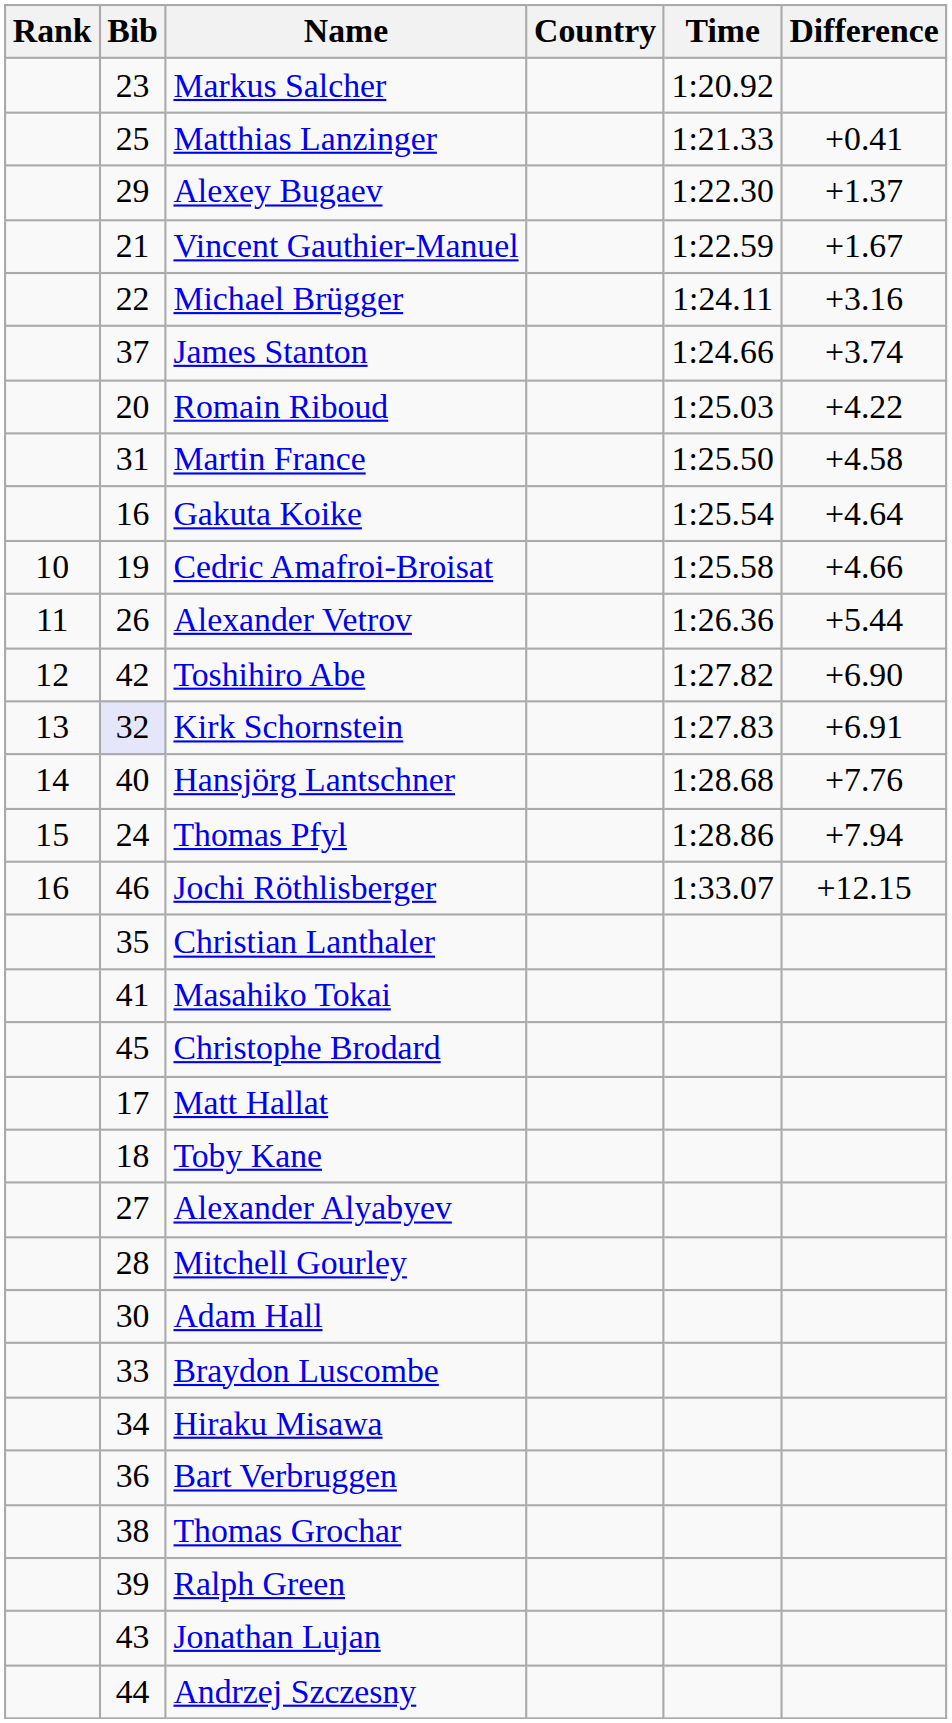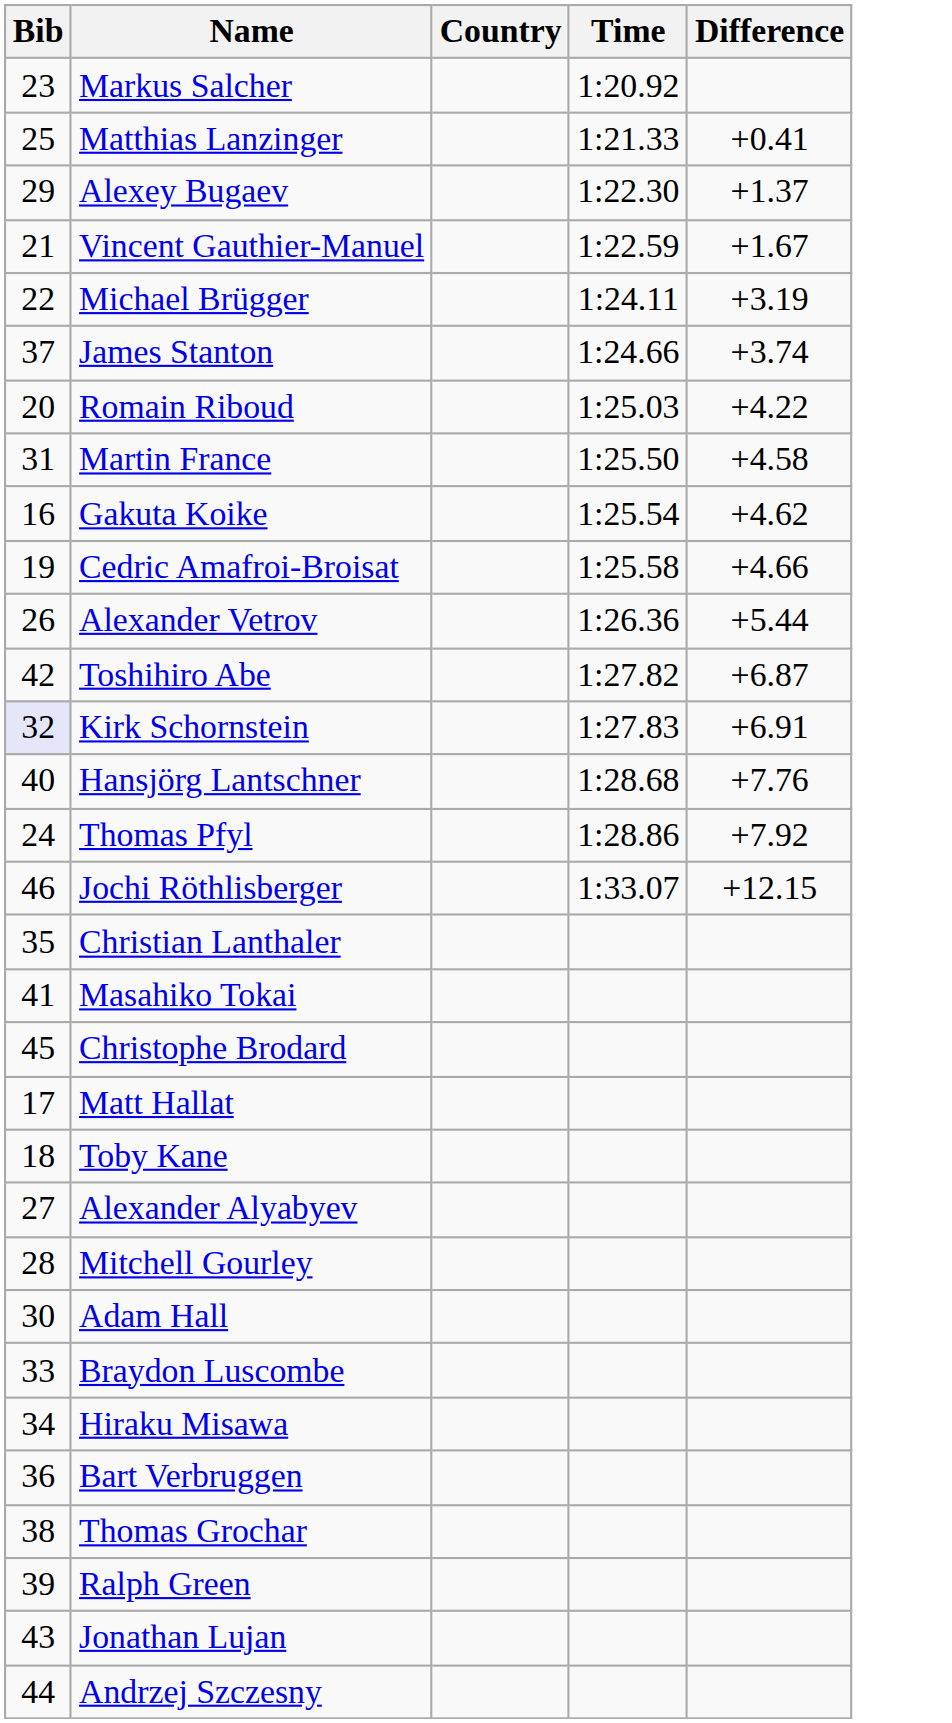- column: Rank | 10 | 11 | 12 | 13 | 14 | 15 | 16
Michael Brügger | Difference: +3.16 -> +3.19
Gakuta Koike | Difference: +4.64 -> +4.62
Toshihiro Abe | Difference: +6.90 -> +6.87
Thomas Pfyl | Difference: +7.94 -> +7.92
